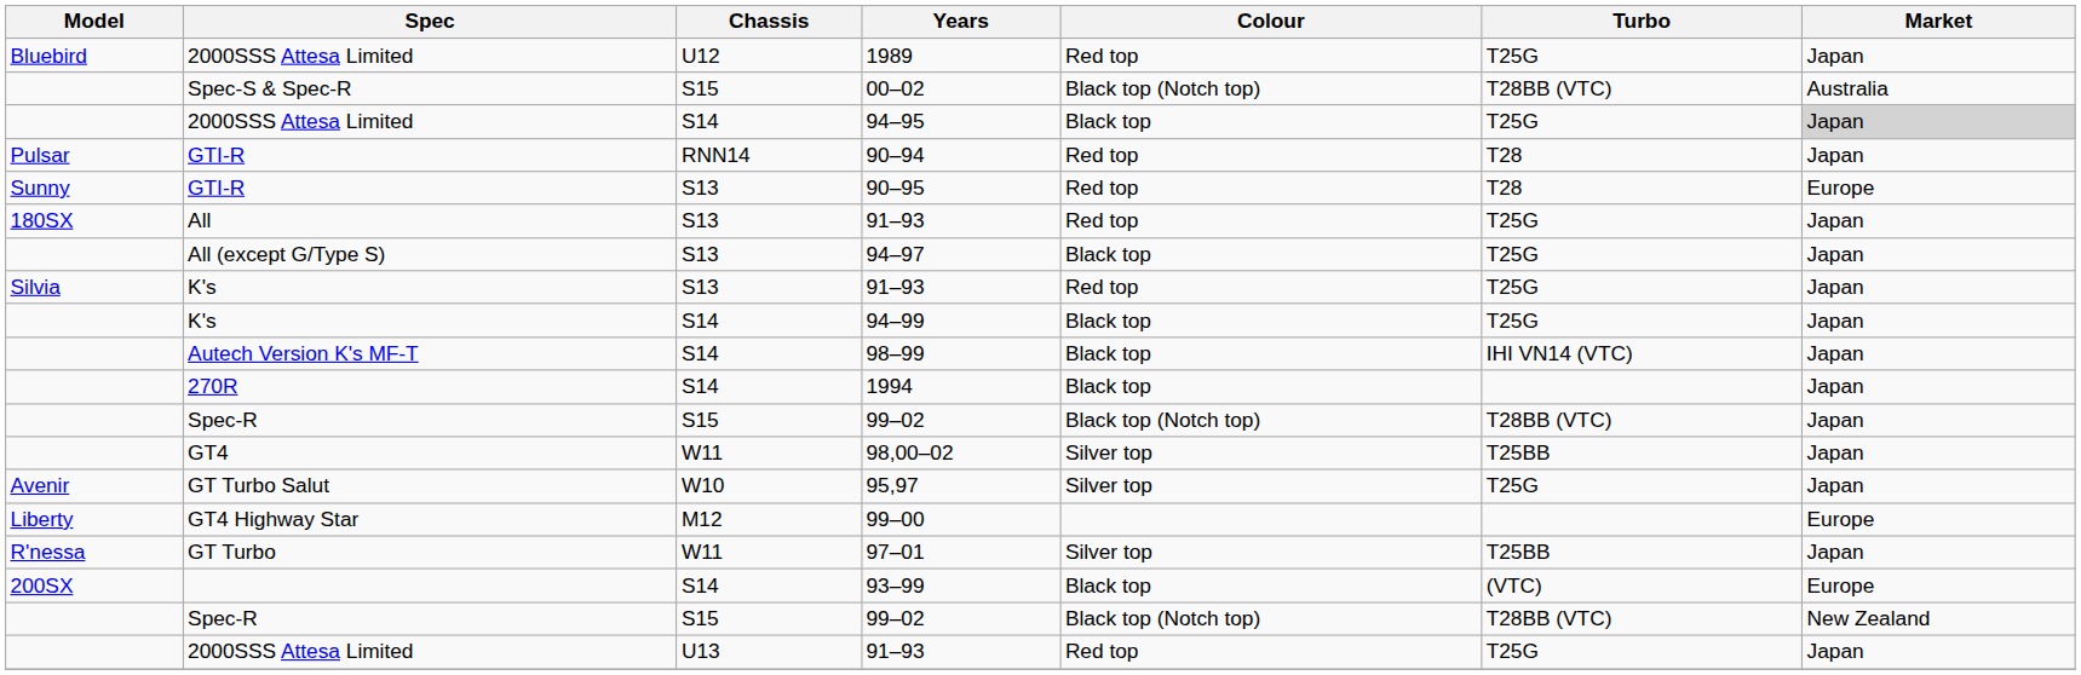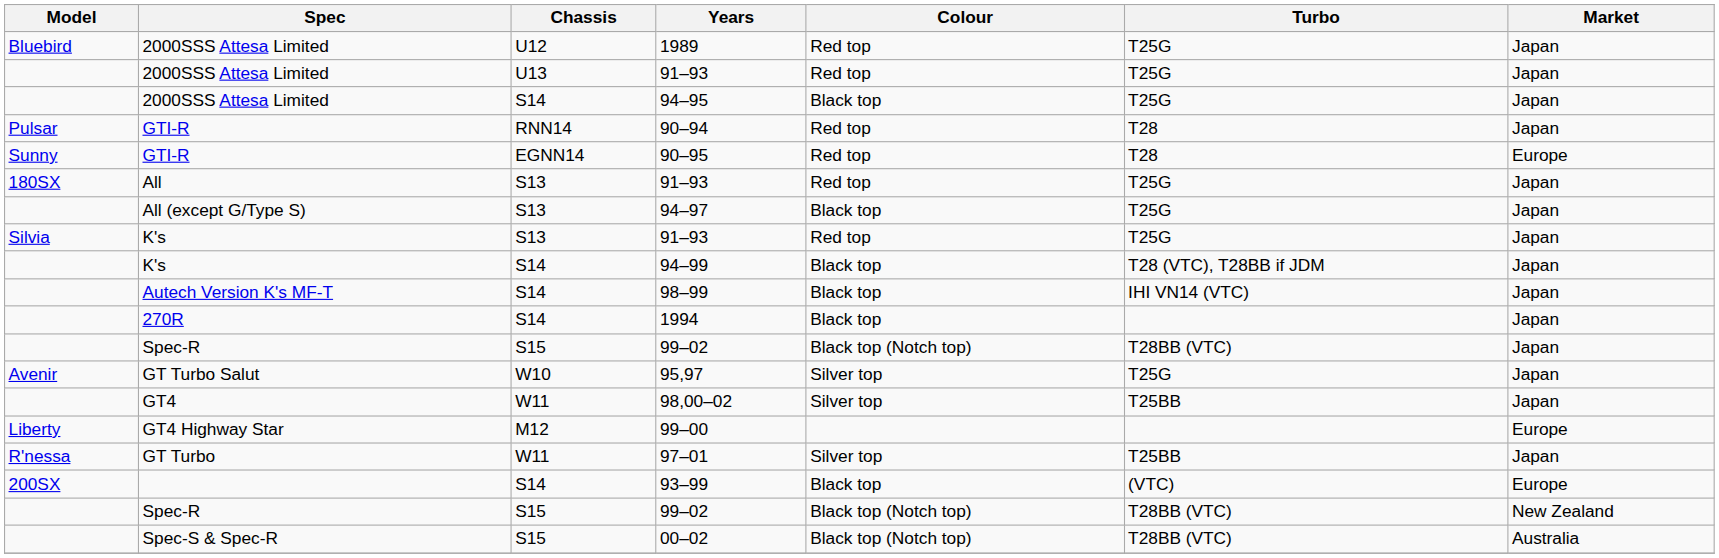rows swapped: 2000SSS Attesa Limited / 91–93 <-> 00–02
94–95 | Market: lightgrey background -> no background
90–95 | Chassis: S13 -> EGNN14
94–99 | Turbo: T25G -> T28 (VTC), T28BB if JDM
rows swapped: 95,97 <-> 98,00–02
